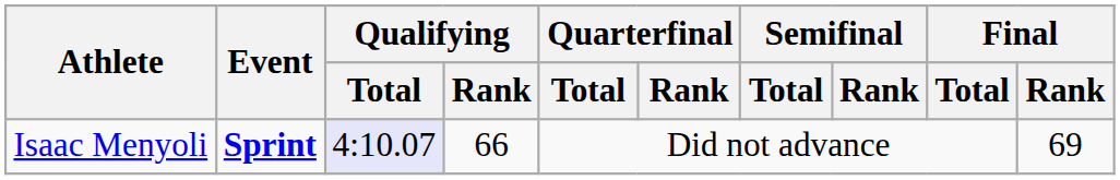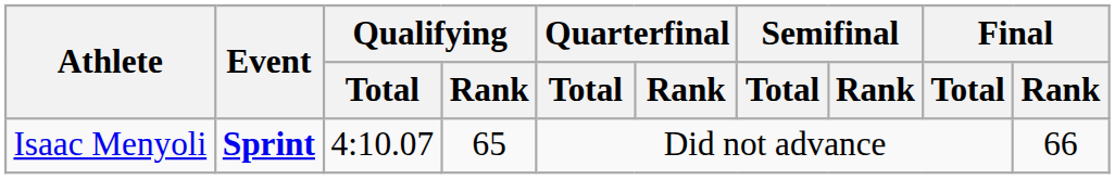Isaac Menyoli | Qualifying / Total: lavender background -> no background
Isaac Menyoli | Qualifying / Rank: 66 -> 65
Isaac Menyoli | Final / Rank: 69 -> 66
